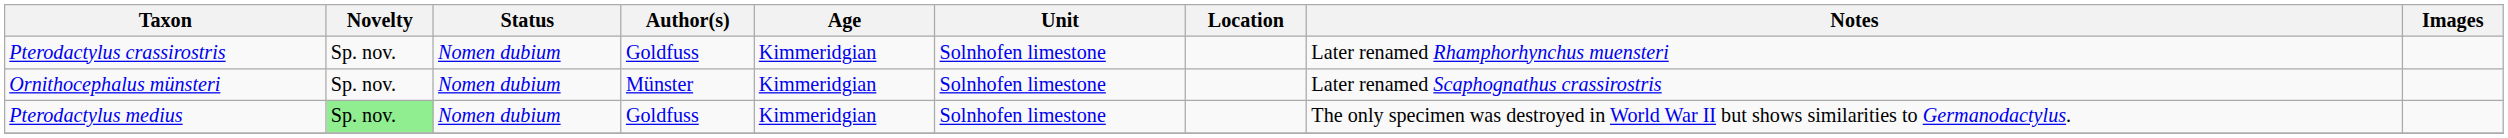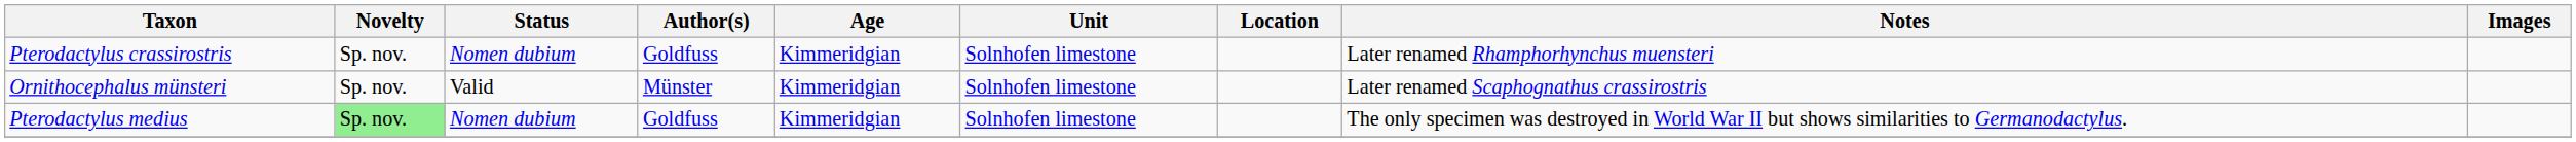Ornithocephalus münsteri | Status: Nomen dubium -> Valid
